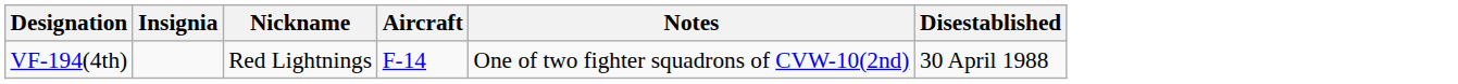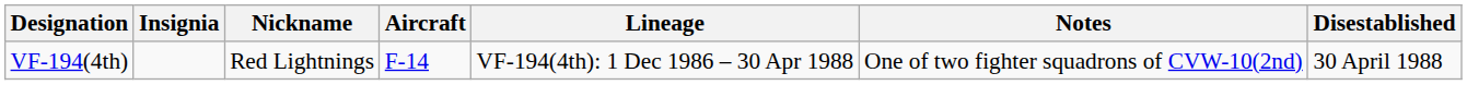+ column: Lineage | VF-194(4th): 1 Dec 1986 – 30 Apr 1988
